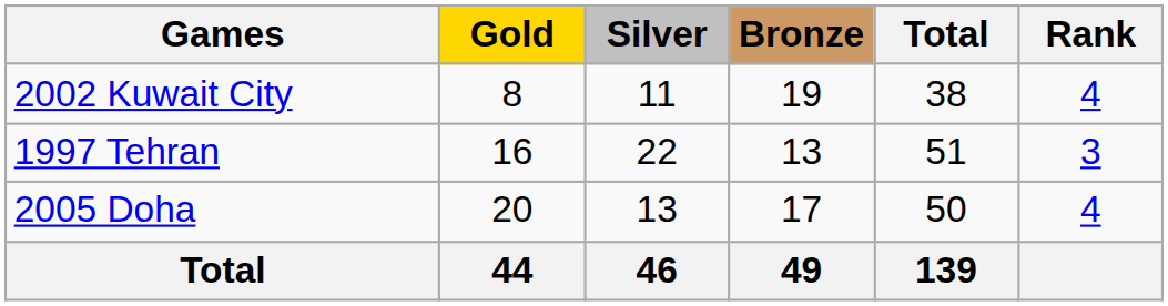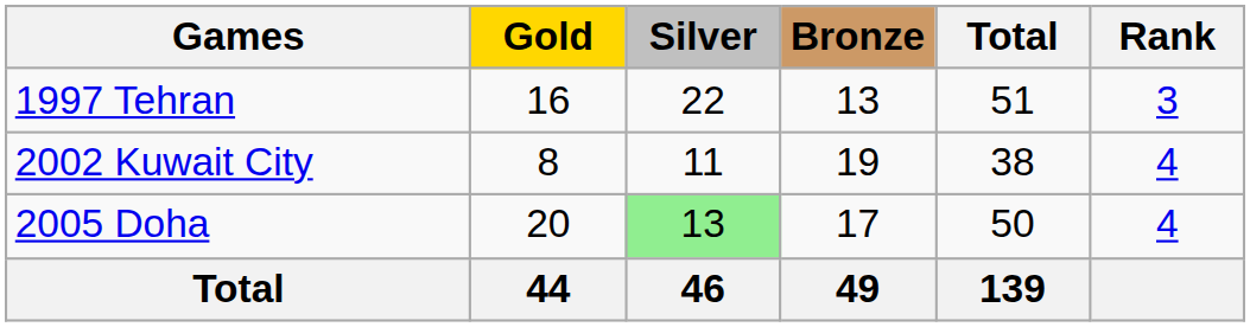rows swapped: 1997 Tehran <-> 2002 Kuwait City
2005 Doha | Silver: no background -> lightgreen background
